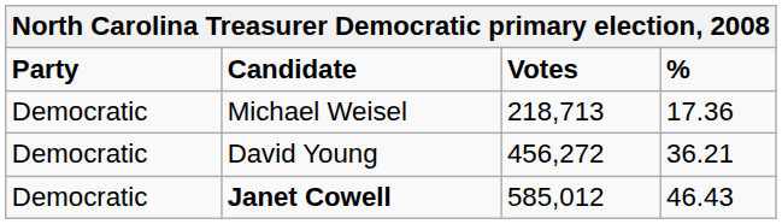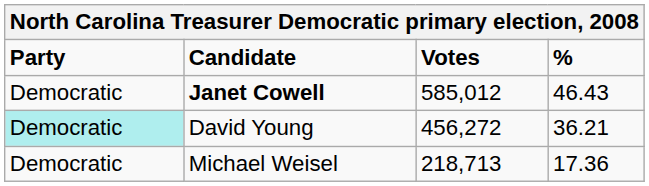rows swapped: Janet Cowell <-> Michael Weisel
David Young | Party: no background -> paleturquoise background
